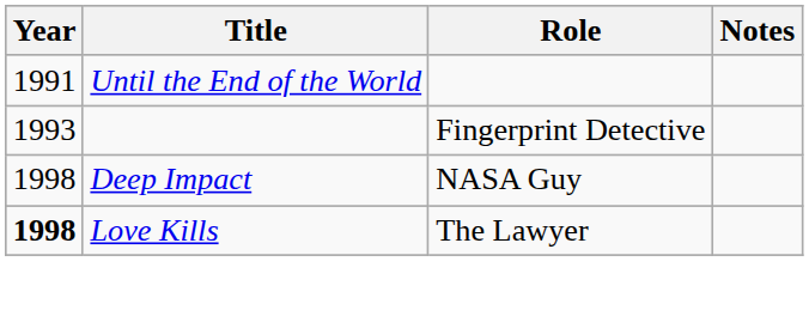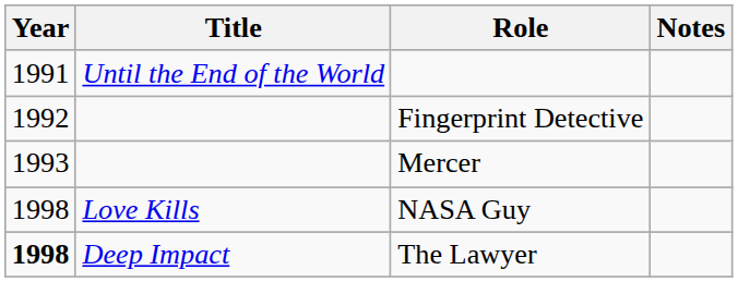Fingerprint Detective | Year: 1993 -> 1992
+ row: 1993 | Mercer
NASA Guy | Title: Deep Impact -> Love Kills
The Lawyer | Title: Love Kills -> Deep Impact
